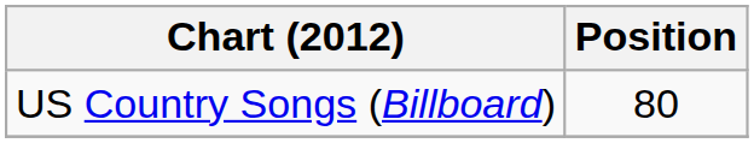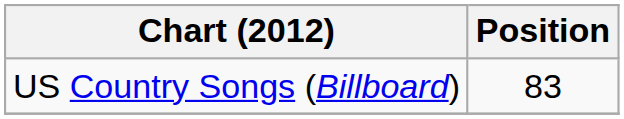US Country Songs (Billboard) | Position: 80 -> 83
